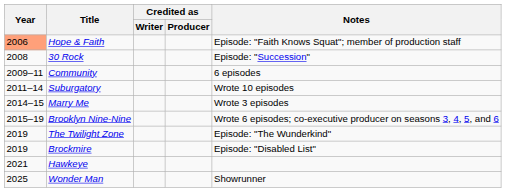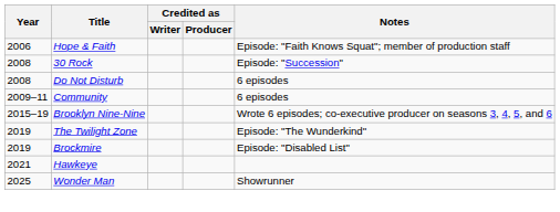Hope & Faith | Year: lightsalmon background -> no background
+ row: 2008 | Do Not Disturb | 6 episodes
- row: 2011–14 | Suburgatory | Wrote 10 episodes
- row: 2014–15 | Marry Me | Wrote 3 episodes
